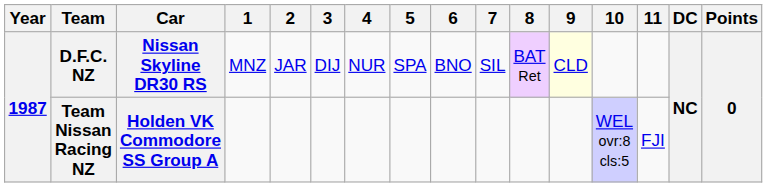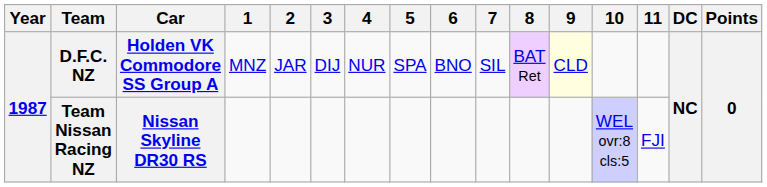D.F.C. NZ | Car: Nissan Skyline DR30 RS -> Holden VK Commodore SS Group A
Team Nissan Racing NZ | Car: Holden VK Commodore SS Group A -> Nissan Skyline DR30 RS
